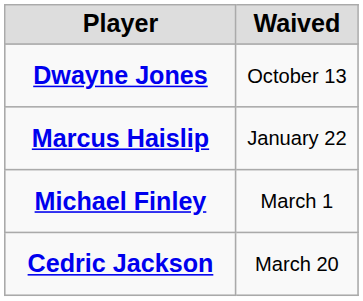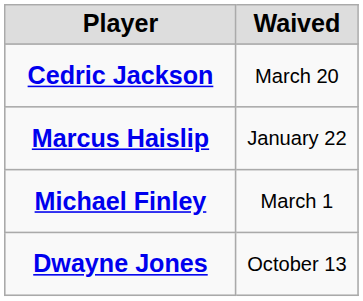rows swapped: Dwayne Jones <-> Cedric Jackson
